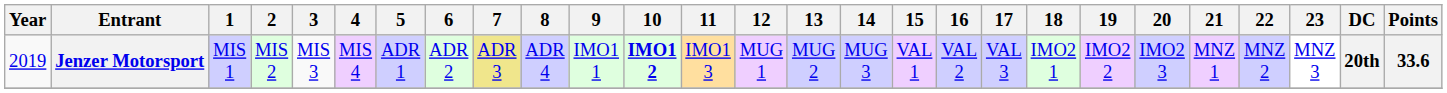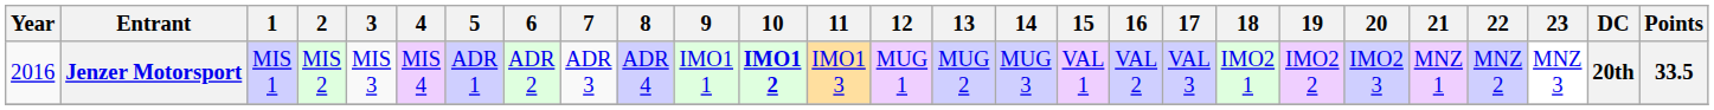Jenzer Motorsport | Year: 2019 -> 2016
Jenzer Motorsport | 7: khaki background -> no background
Jenzer Motorsport | Points: 33.6 -> 33.5
